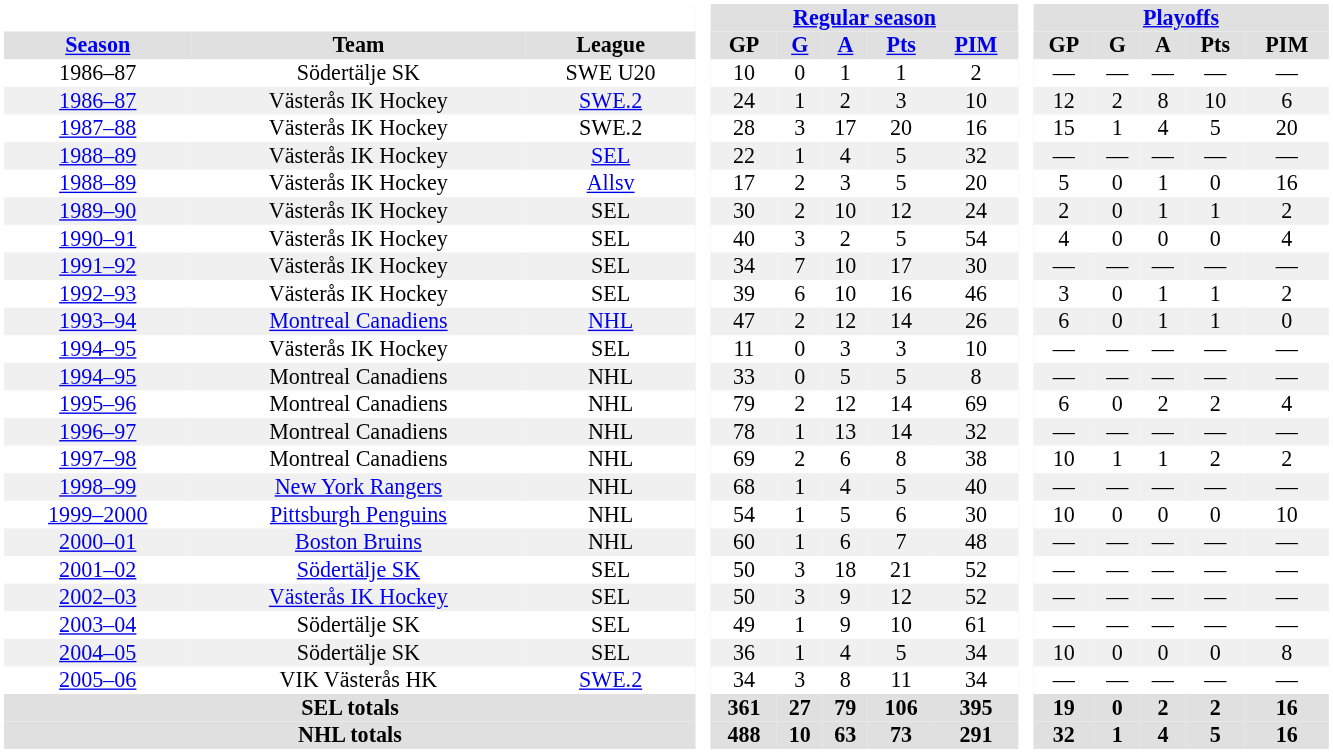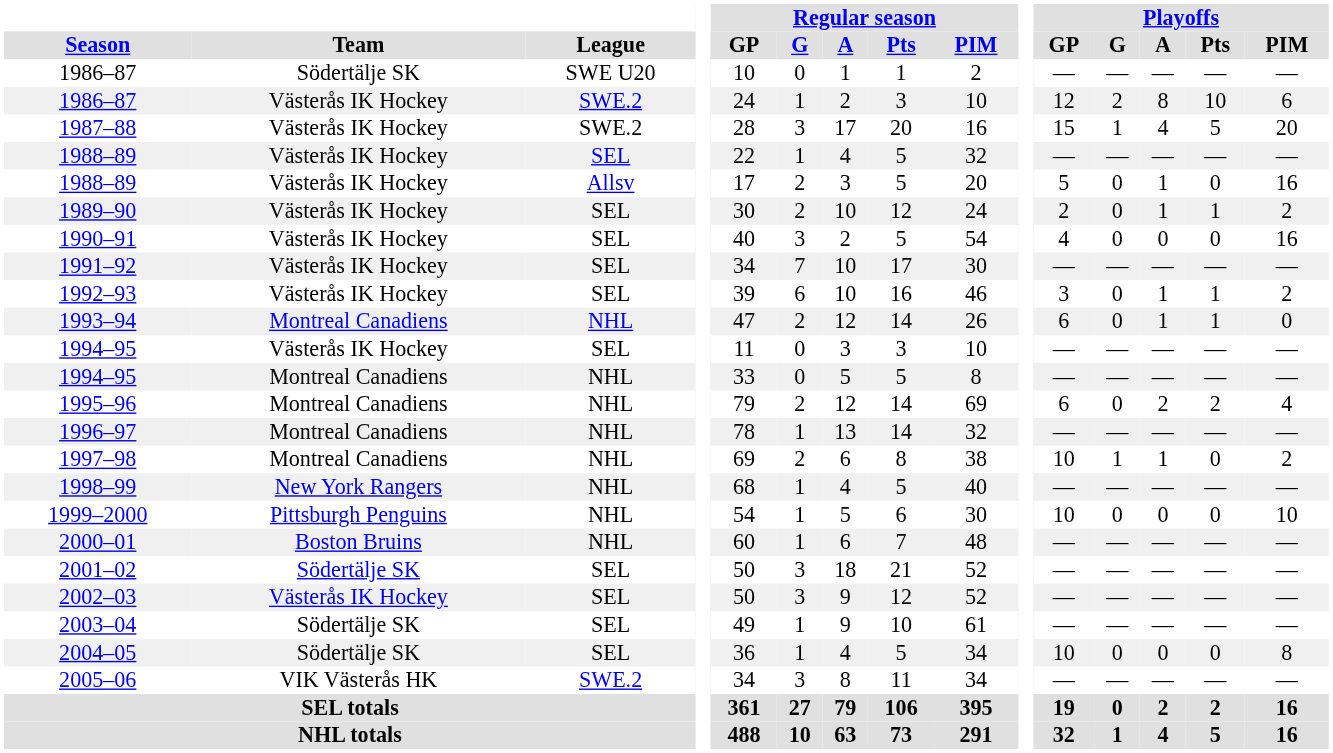1990–91 | Playoffs / PIM: 4 -> 16
1997–98 | Playoffs / Pts: 2 -> 0
